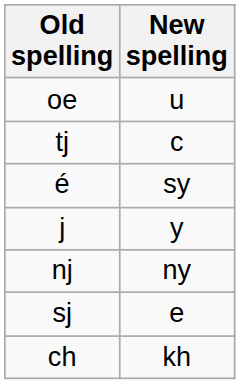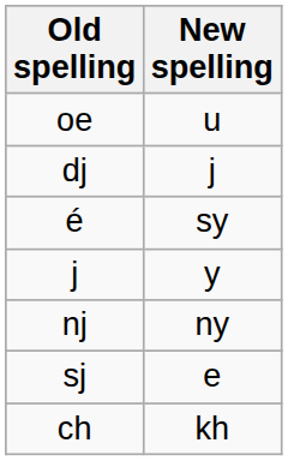- row: tj | c
+ row: dj | j
